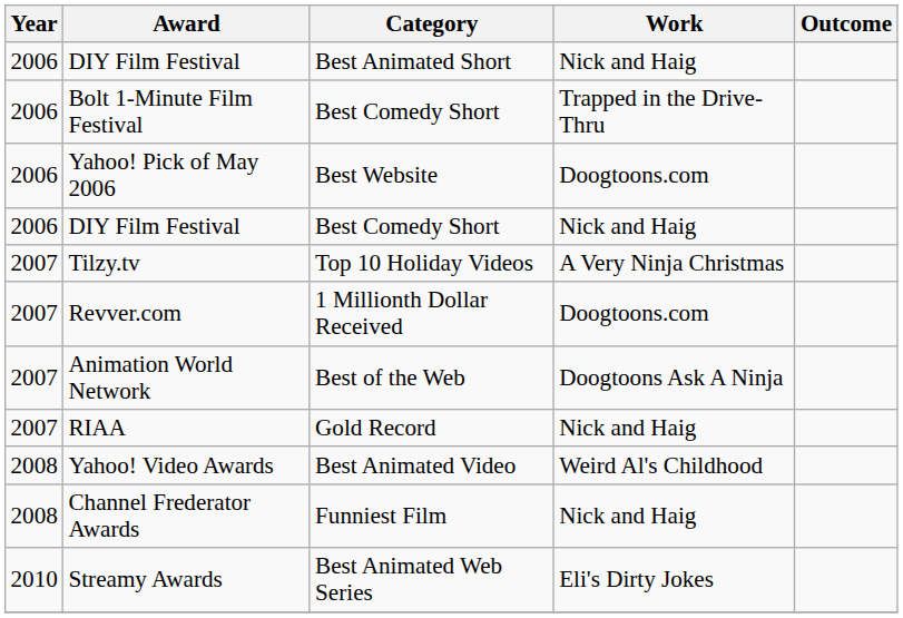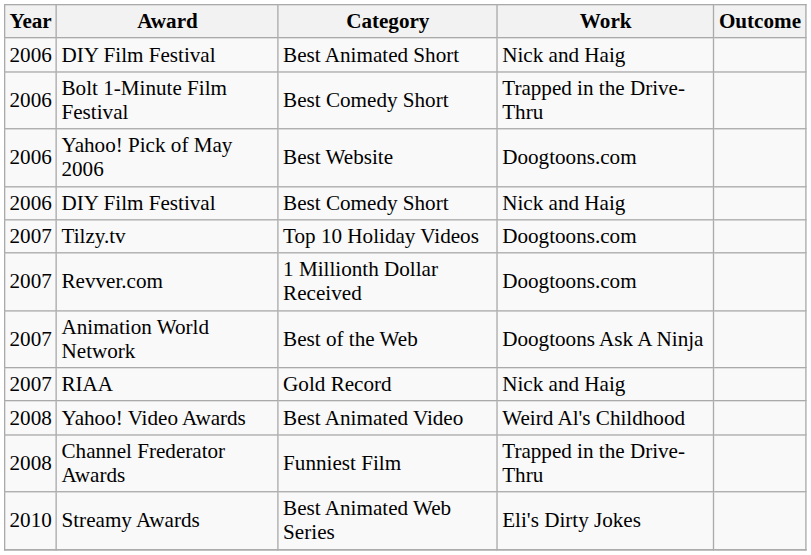Tilzy.tv | Work: A Very Ninja Christmas -> Doogtoons.com
Channel Frederator Awards | Work: Nick and Haig -> Trapped in the Drive-Thru
